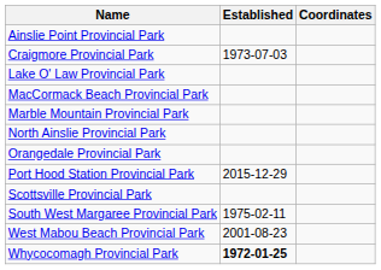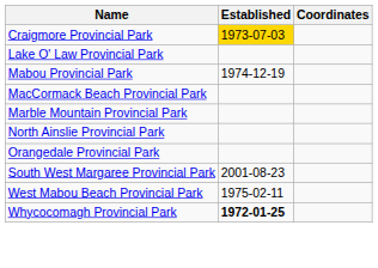- row: Ainslie Point Provincial Park
Craigmore Provincial Park | Established: no background -> gold background
+ row: Mabou Provincial Park | 1974-12-19
- row: Port Hood Station Provincial Park | 2015-12-29
- row: Scottsville Provincial Park
South West Margaree Provincial Park | Established: 1975-02-11 -> 2001-08-23
West Mabou Beach Provincial Park | Established: 2001-08-23 -> 1975-02-11
